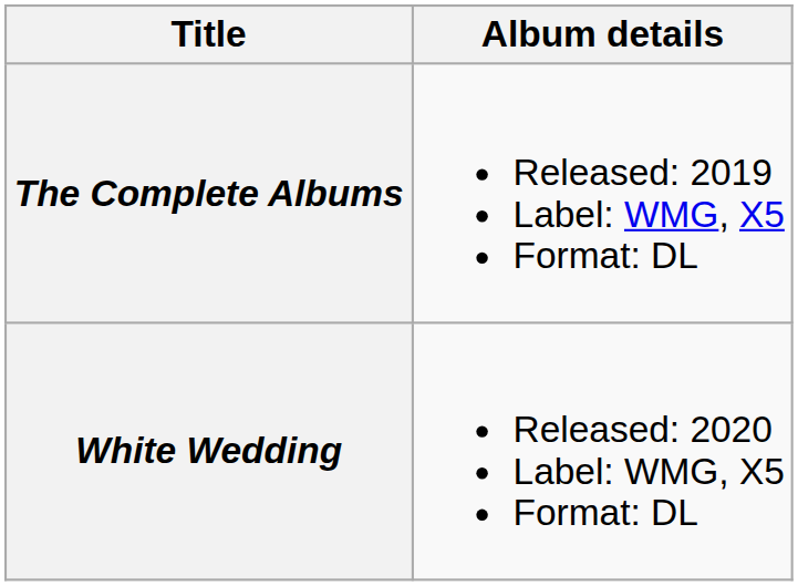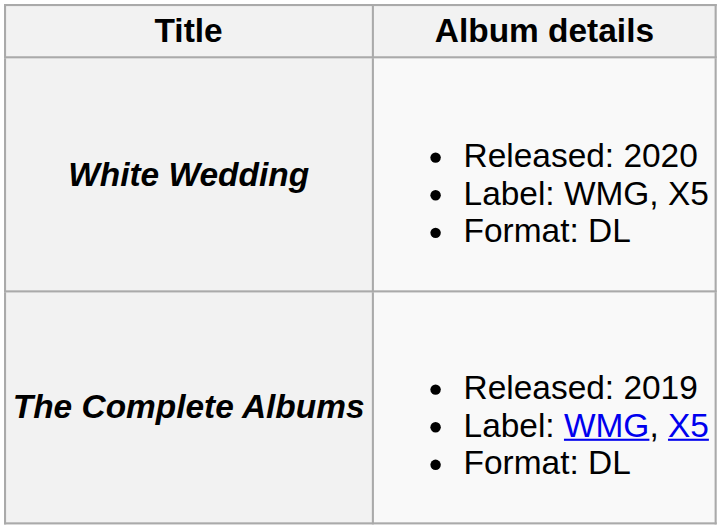rows swapped: The Complete Albums <-> White Wedding
